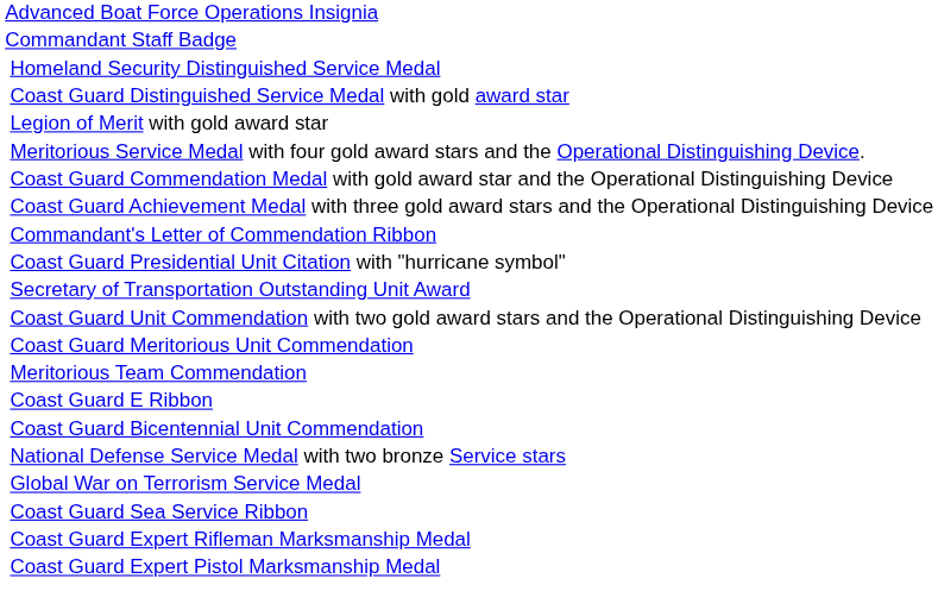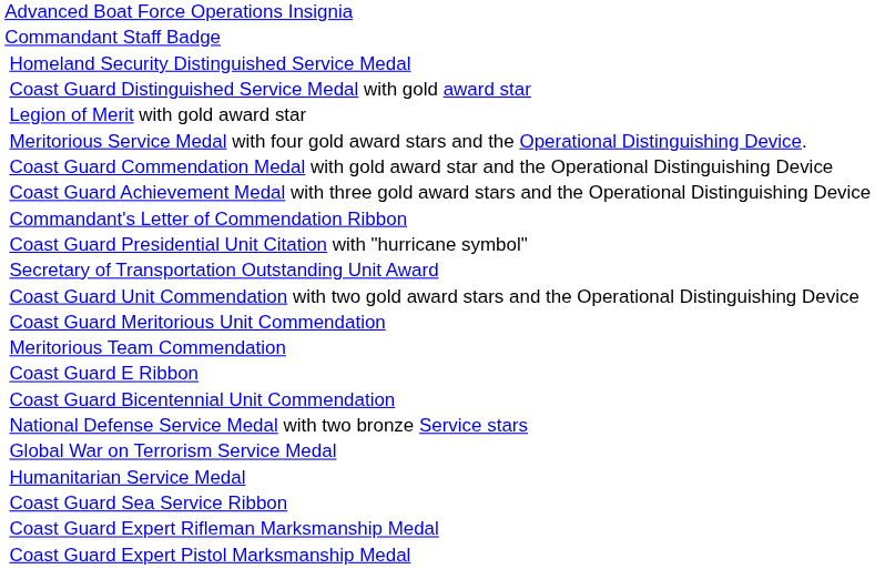+ row: Humanitarian Service Medal
